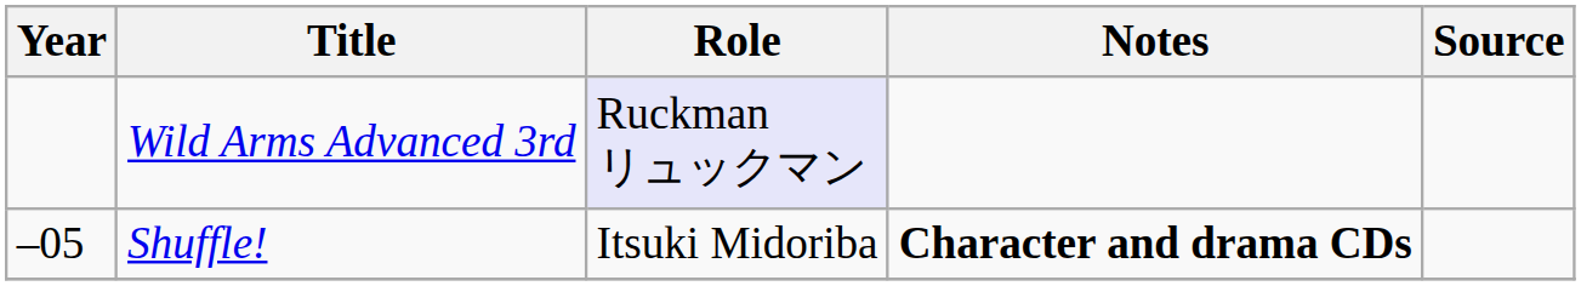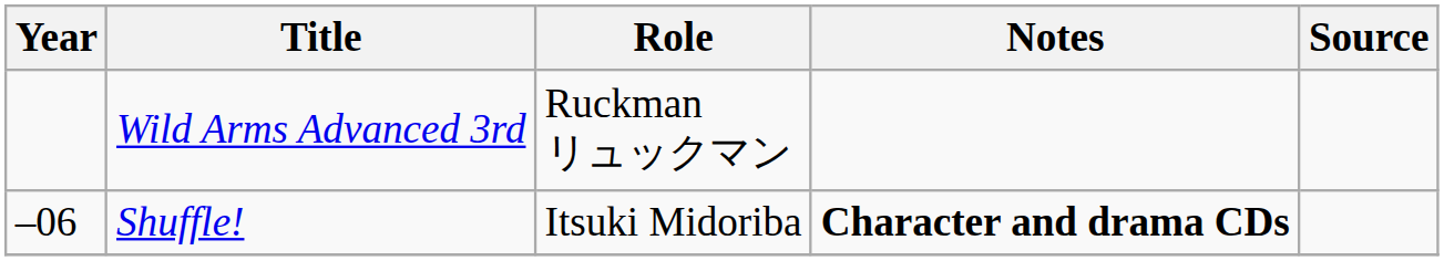Wild Arms Advanced 3rd | Role: lavender background -> no background
Shuffle! | Year: –05 -> –06
